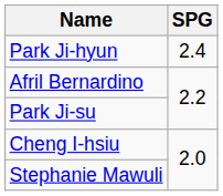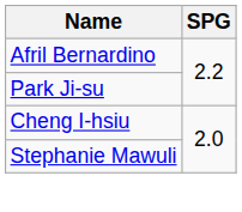- row: Park Ji-hyun | 2.4
